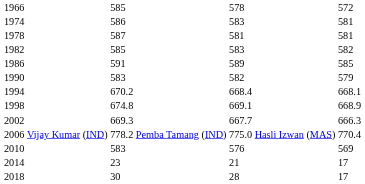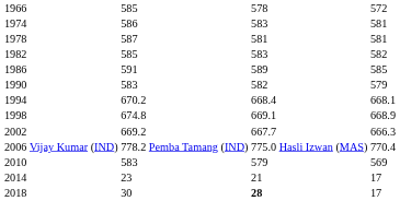2002 | column 3: 669.3 -> 669.2
2010 | column 5: 576 -> 579
2018 | column 5: normal -> bold
